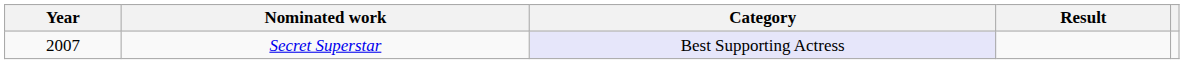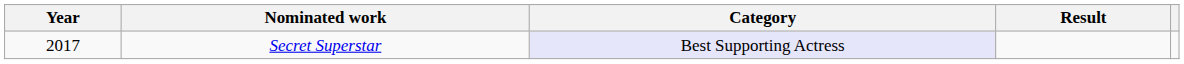Secret Superstar | Year: 2007 -> 2017
